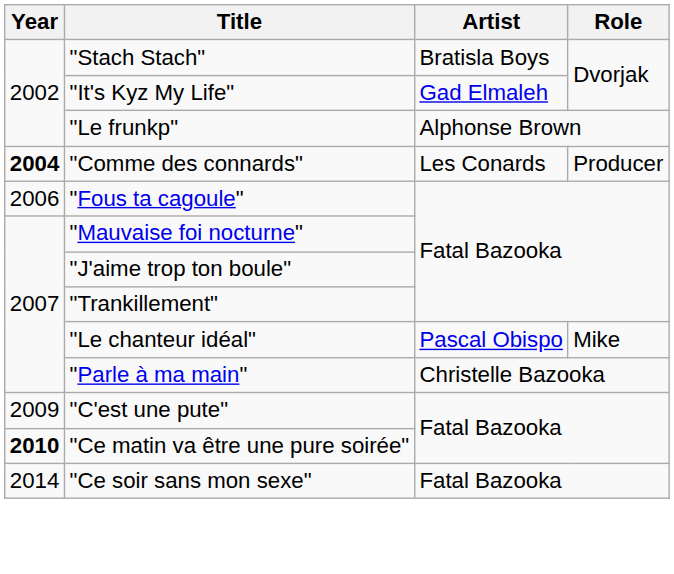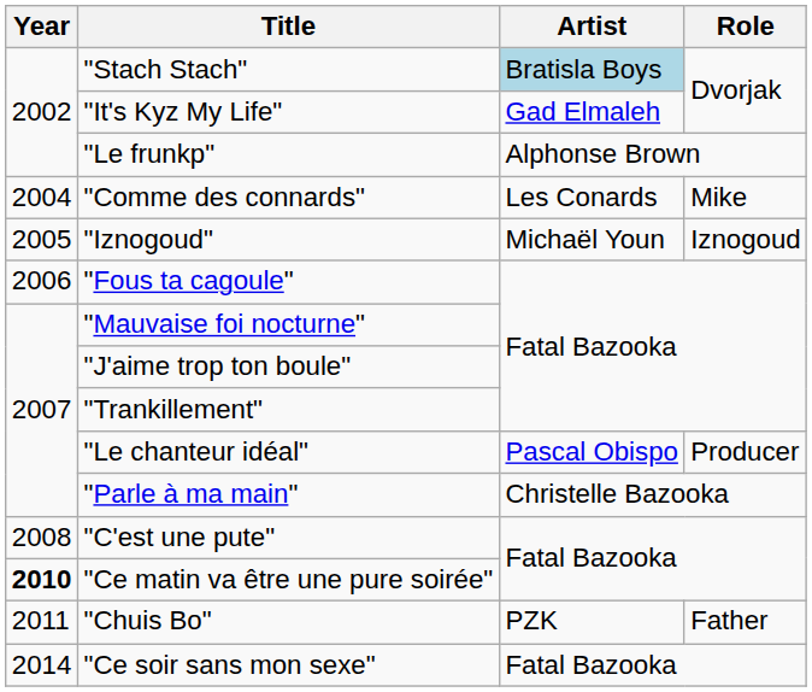"Stach Stach" | Artist: no background -> lightblue background
"Comme des connards" | Year: bold -> normal
"Comme des connards" | Role: Producer -> Mike
+ row: 2005 | "Iznogoud" | Michaël Youn | Iznogoud
"Le chanteur idéal" | Role: Mike -> Producer
"C'est une pute" | Year: 2009 -> 2008
+ row: 2011 | "Chuis Bo" | PZK | Father
